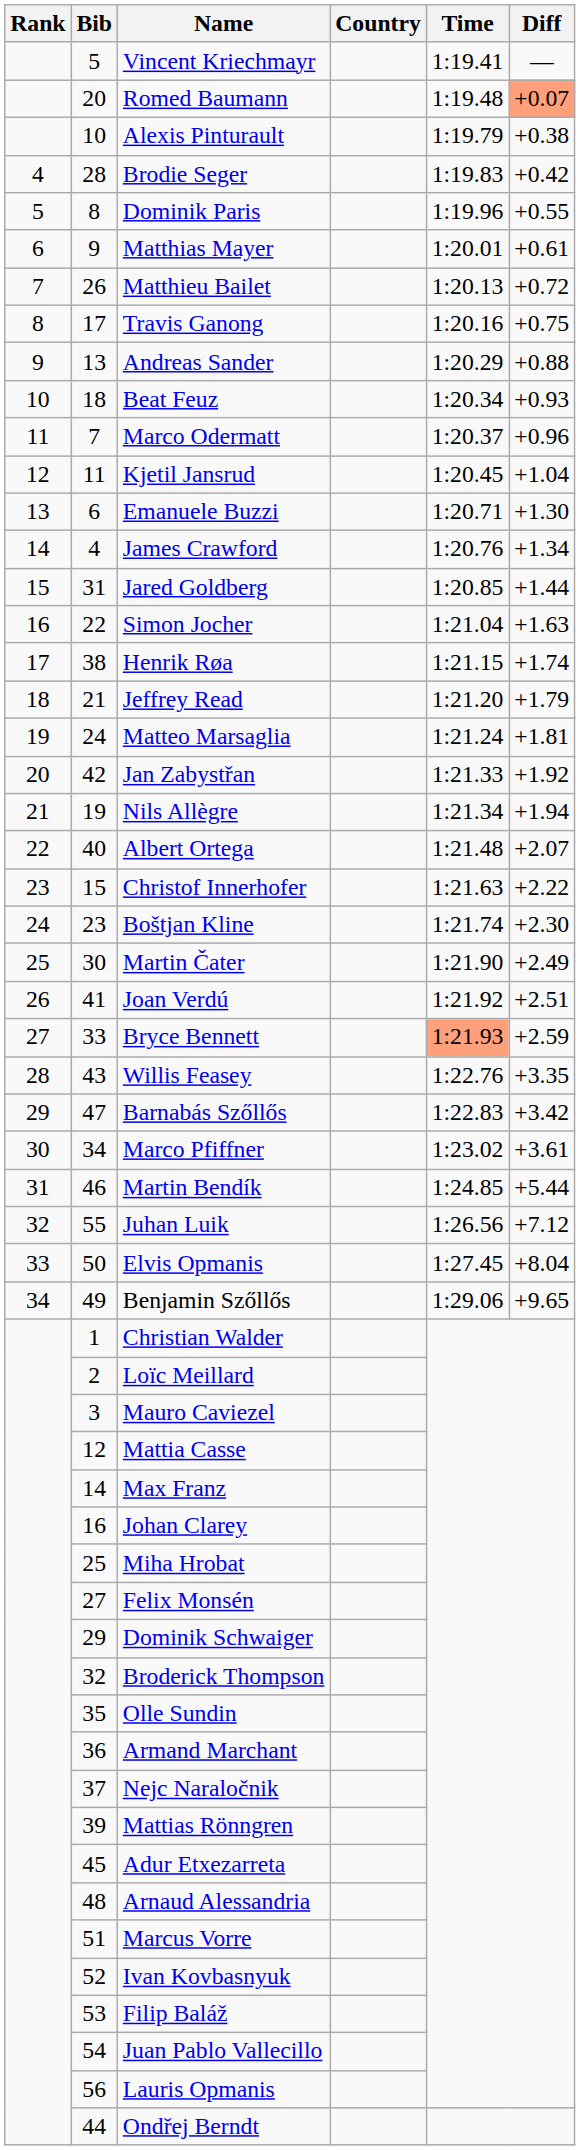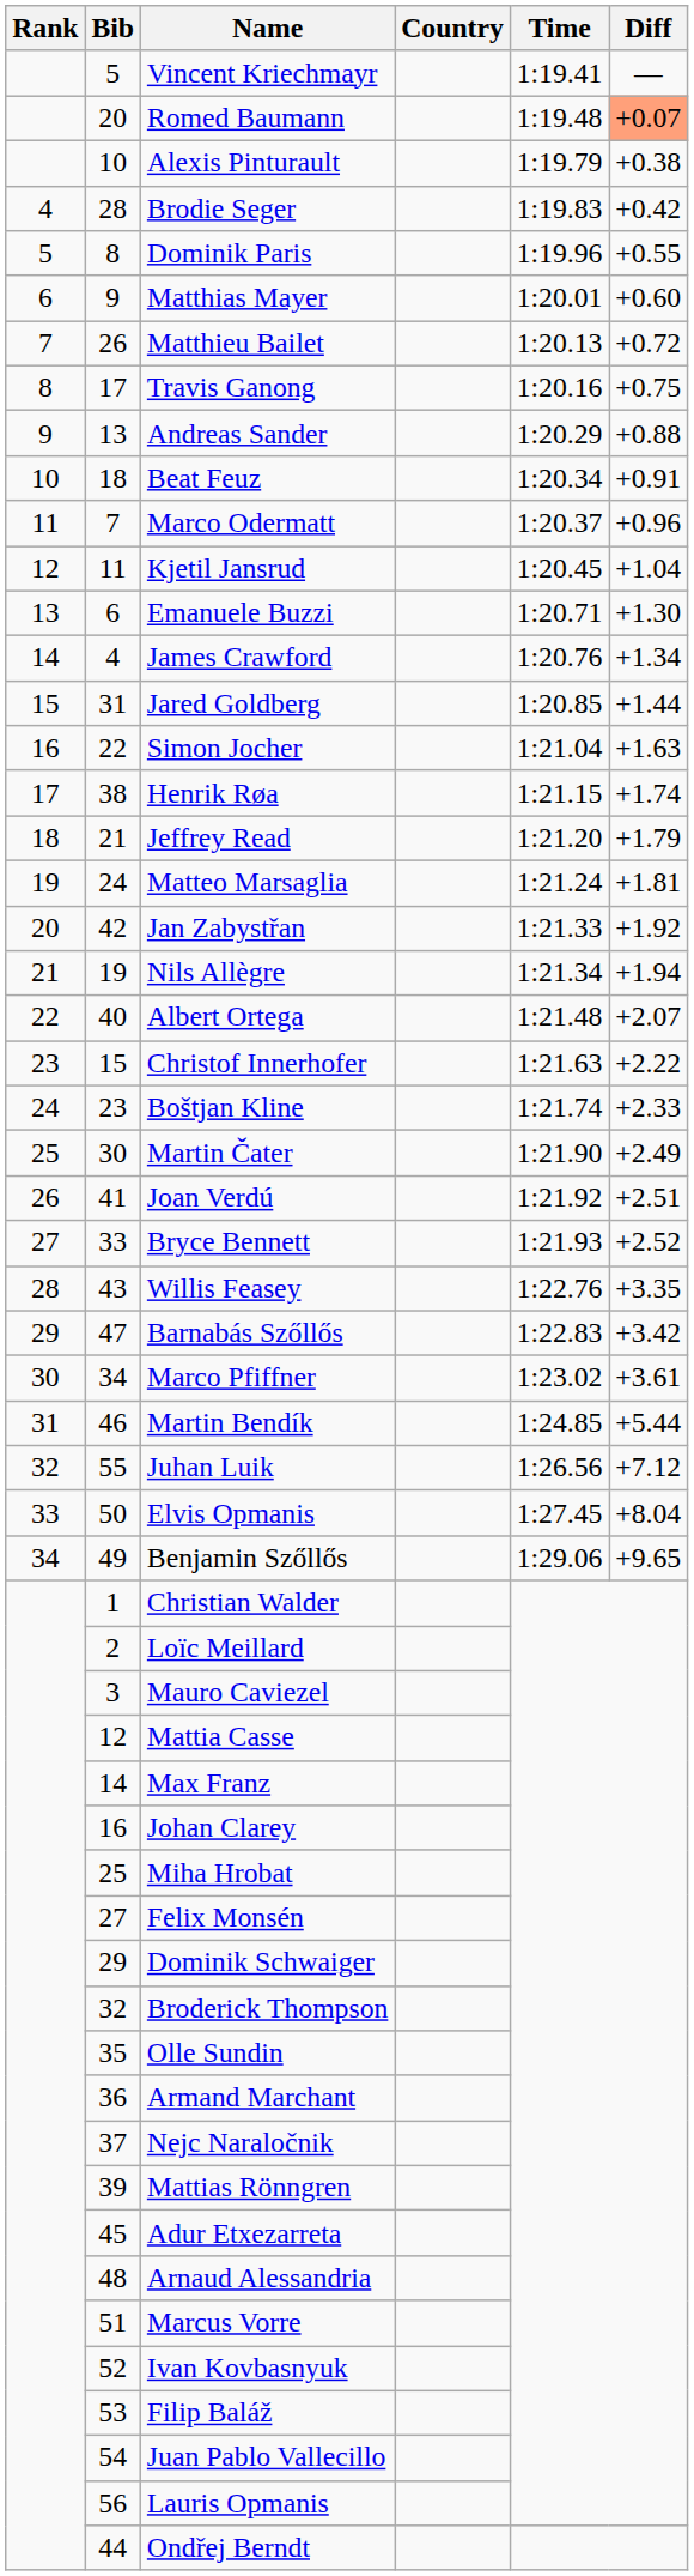Matthias Mayer | Diff: +0.61 -> +0.60
Beat Feuz | Diff: +0.93 -> +0.91
Boštjan Kline | Diff: +2.30 -> +2.33
Bryce Bennett | Time: lightsalmon background -> no background
Bryce Bennett | Diff: +2.59 -> +2.52
